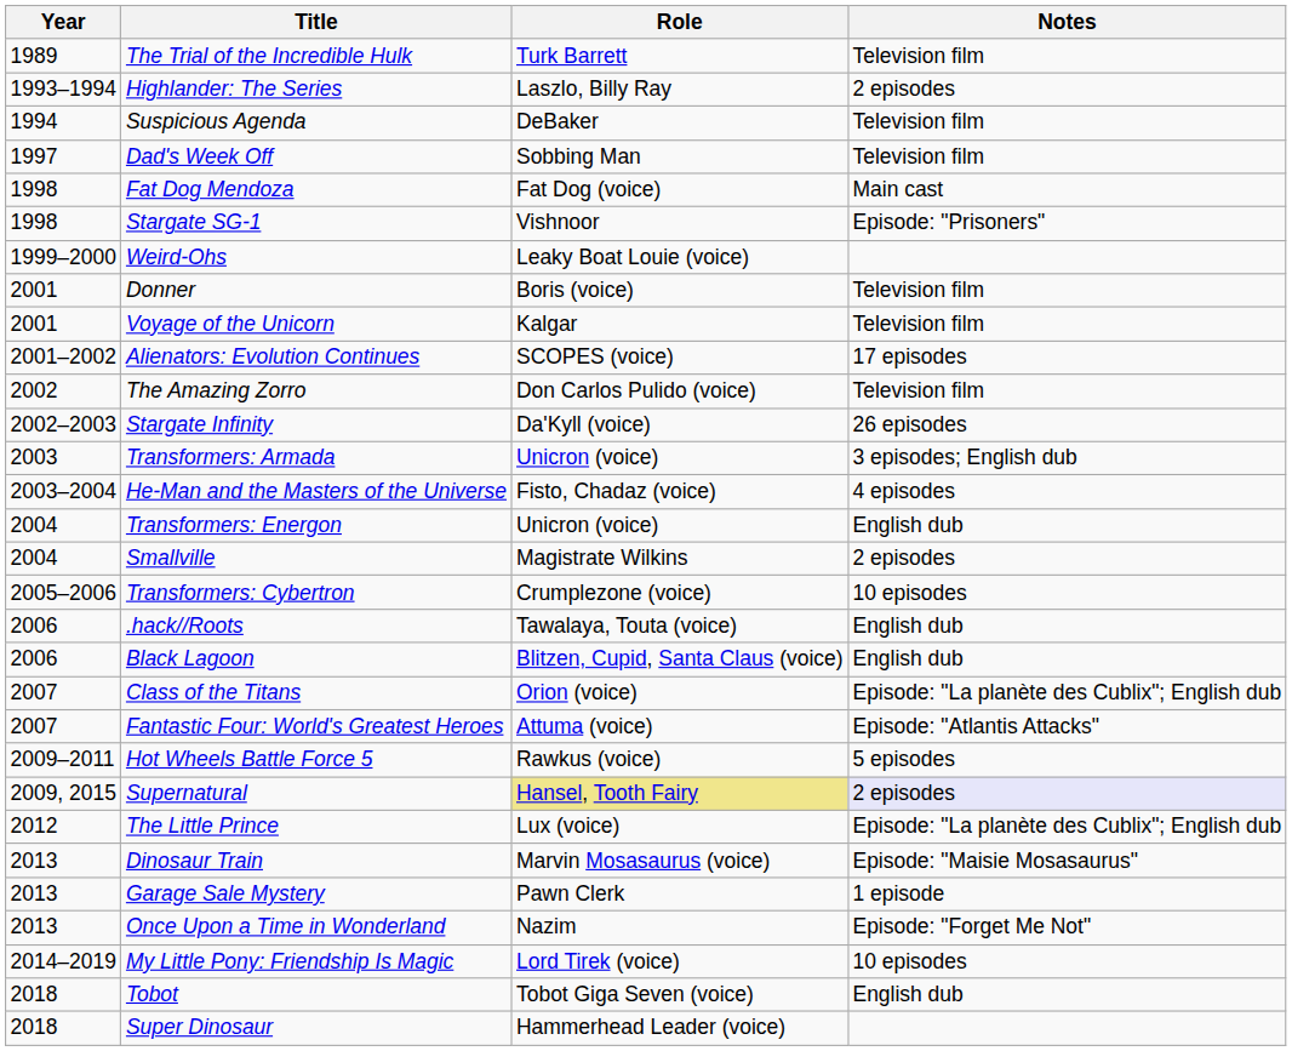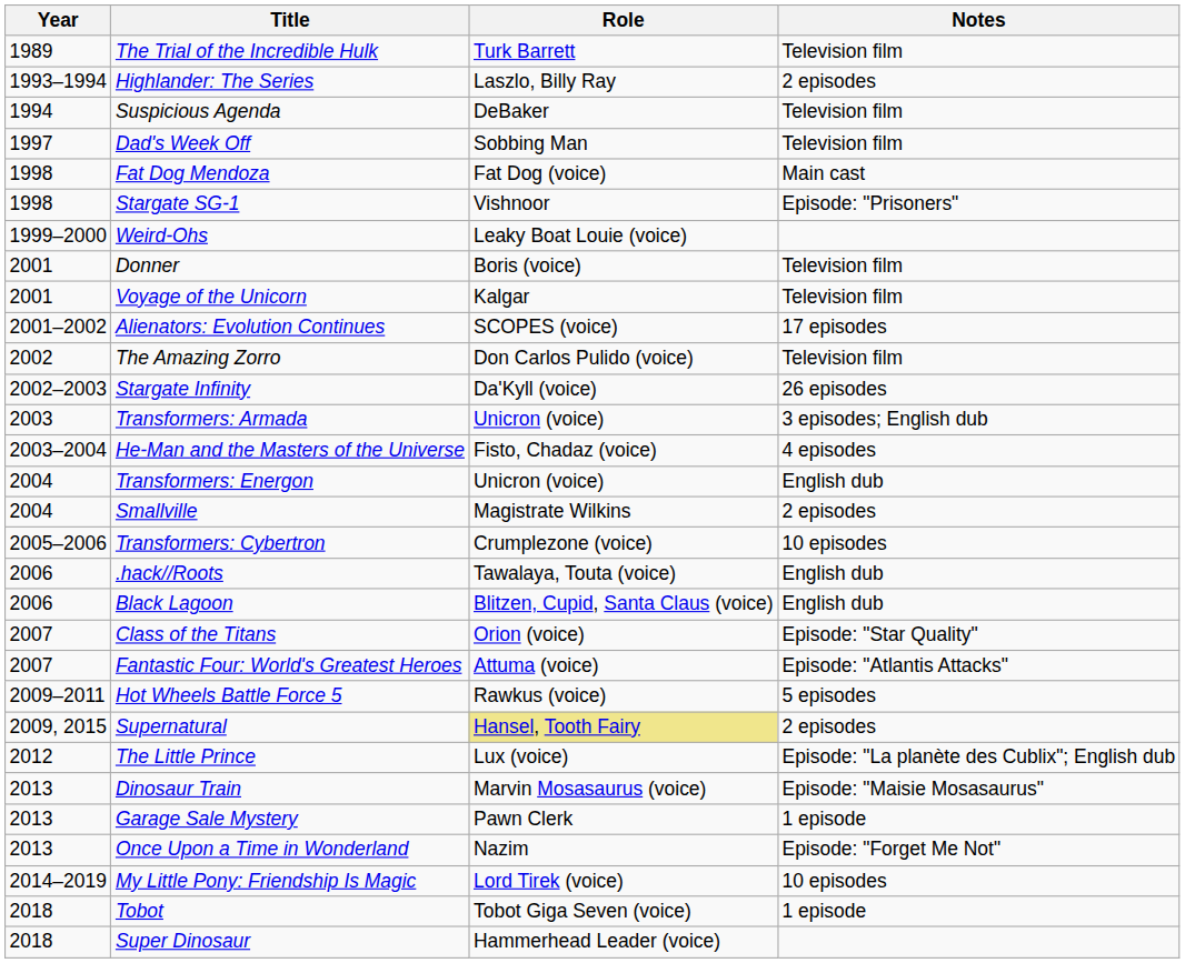Class of the Titans | Notes: Episode: "La planète des Cublix"; English dub -> Episode: "Star Quality"
Supernatural | Notes: lavender background -> no background
Tobot | Notes: English dub -> 1 episode
